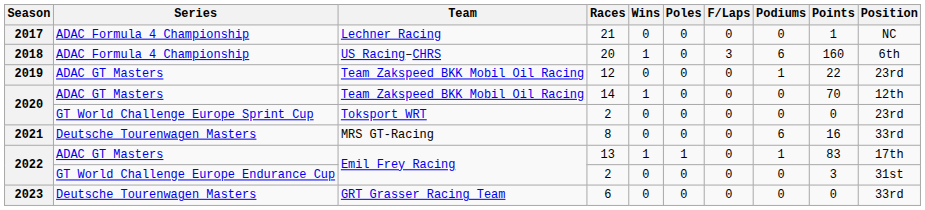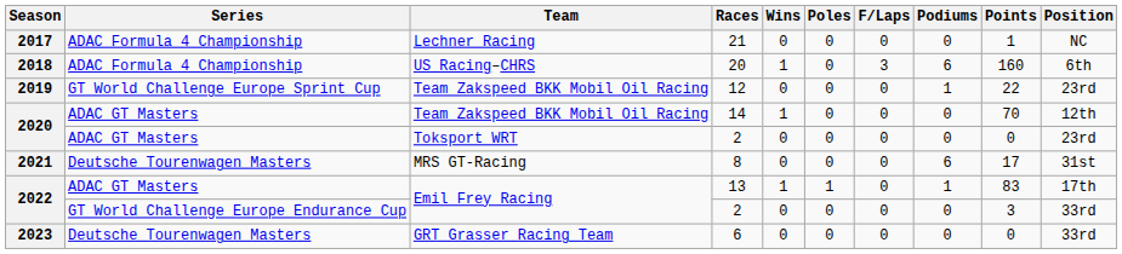12 | Series: ADAC GT Masters -> GT World Challenge Europe Sprint Cup
2020 / 2 | Series: GT World Challenge Europe Sprint Cup -> ADAC GT Masters
8 | Points: 16 -> 17
8 | Position: 33rd -> 31st
2022 / 2 | Position: 31st -> 33rd
